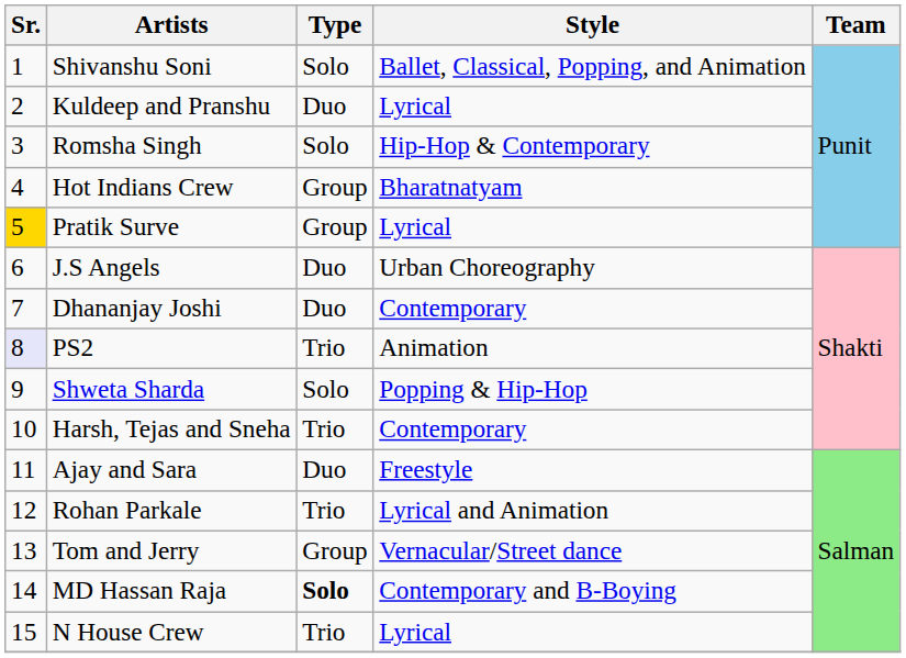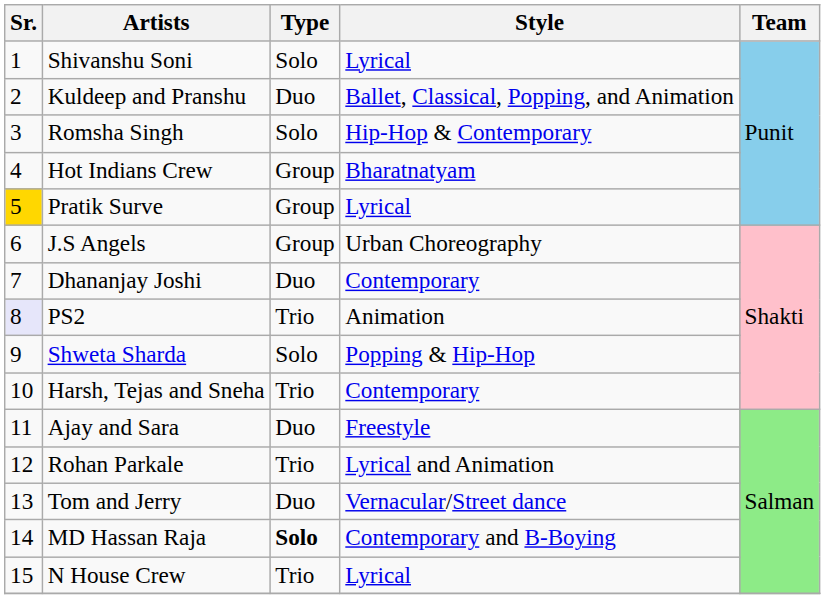Shivanshu Soni | Style: Ballet, Classical, Popping, and Animation -> Lyrical
Kuldeep and Pranshu | Style: Lyrical -> Ballet, Classical, Popping, and Animation
J.S Angels | Type: Duo -> Group
Tom and Jerry | Type: Group -> Duo
